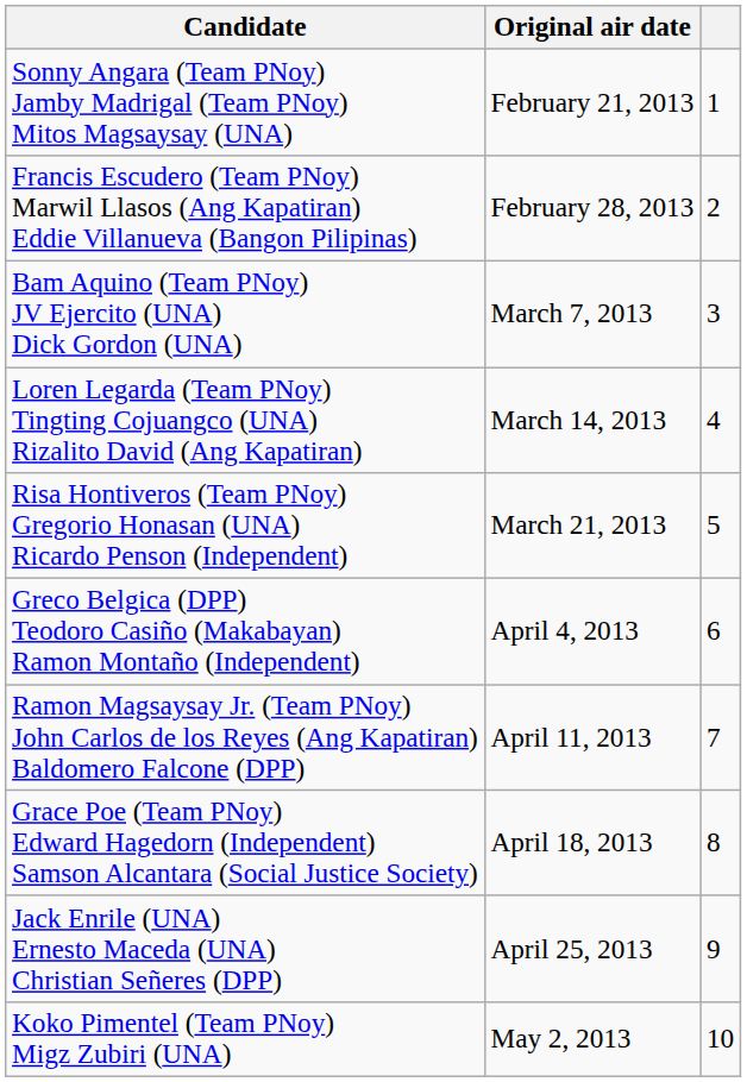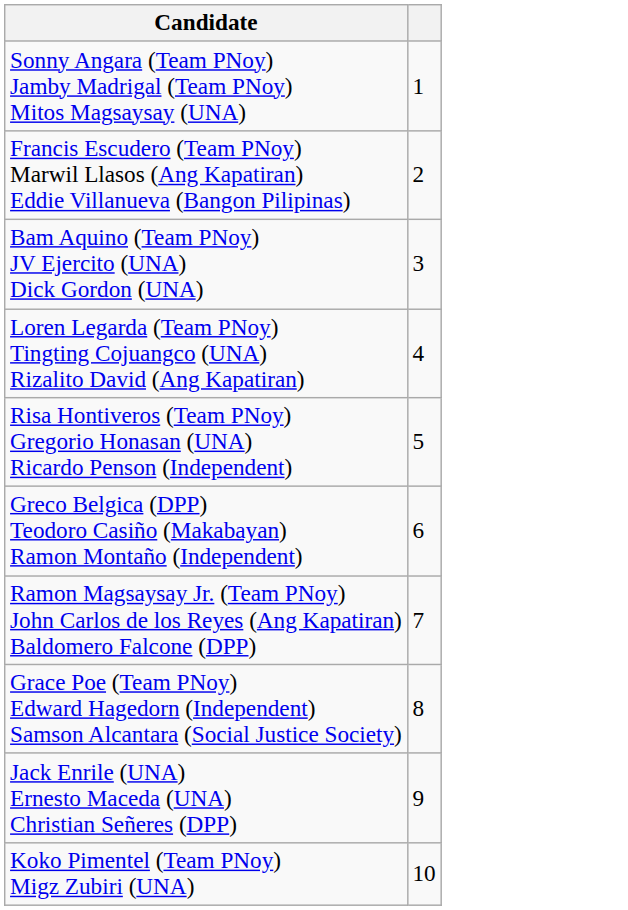- column: Original air date | February 21, 2013 | February 28, 2013 | March 7, 2013 | March 14, 2013 | March 21, 2013 | April 4, 2013 | April 11, 2013 | April 18, 2013 | April 25, 2013 | May 2, 2013
